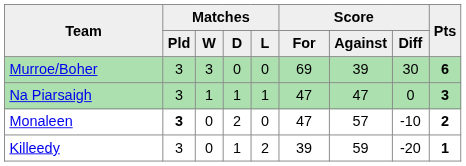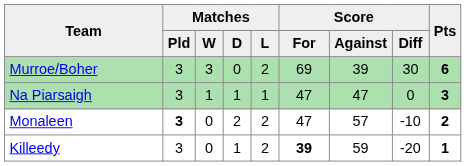Murroe/Boher | Matches / L: 0 -> 2
Monaleen | Matches / L: 0 -> 2
Killeedy | Score / For: normal -> bold
